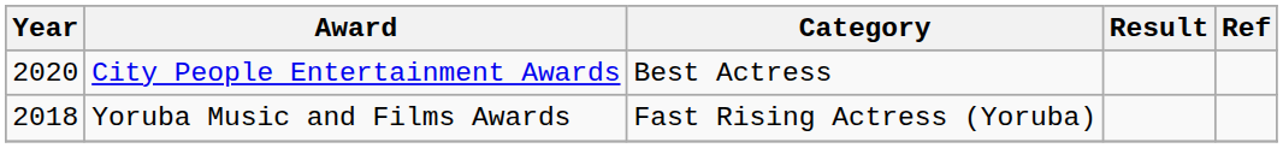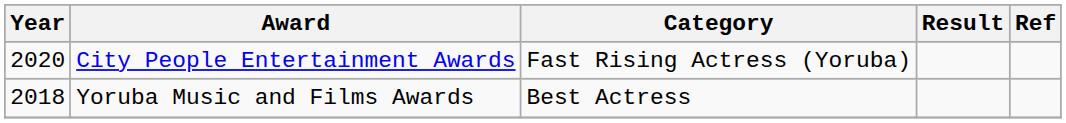City People Entertainment Awards | Category: Best Actress -> Fast Rising Actress (Yoruba)
Yoruba Music and Films Awards | Category: Fast Rising Actress (Yoruba) -> Best Actress
